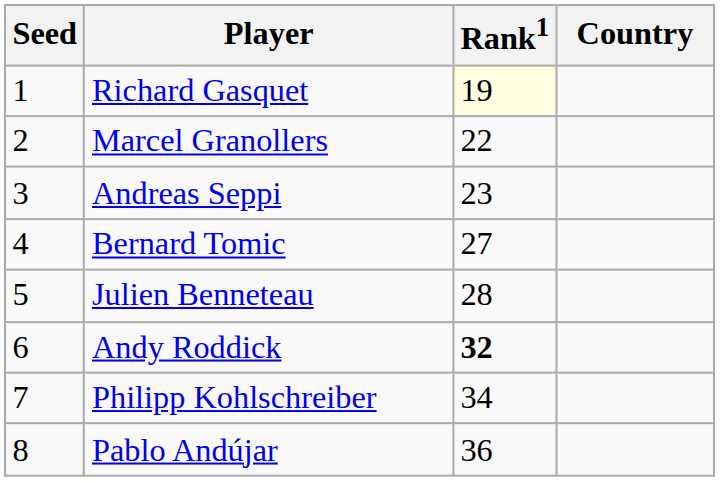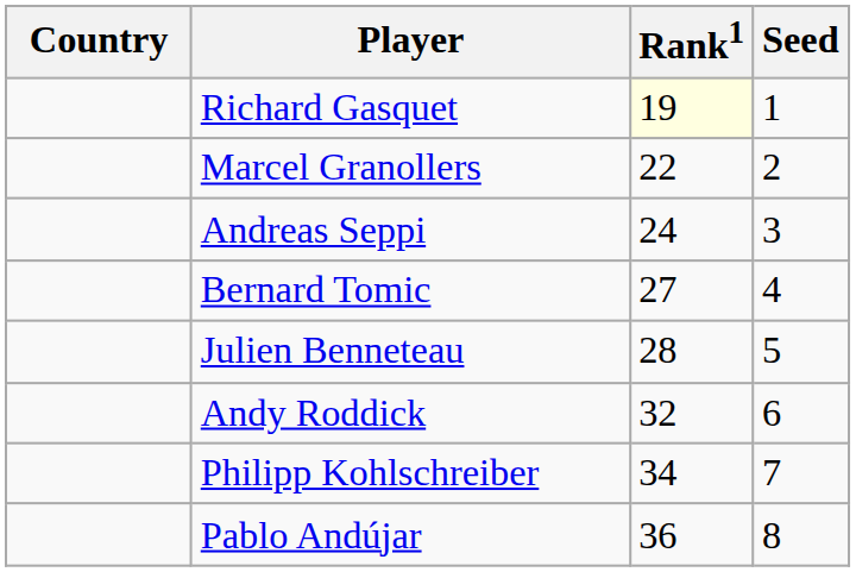columns swapped: Country <-> Seed
Andreas Seppi | Rank1: 23 -> 24
Andy Roddick | Rank1: bold -> normal
